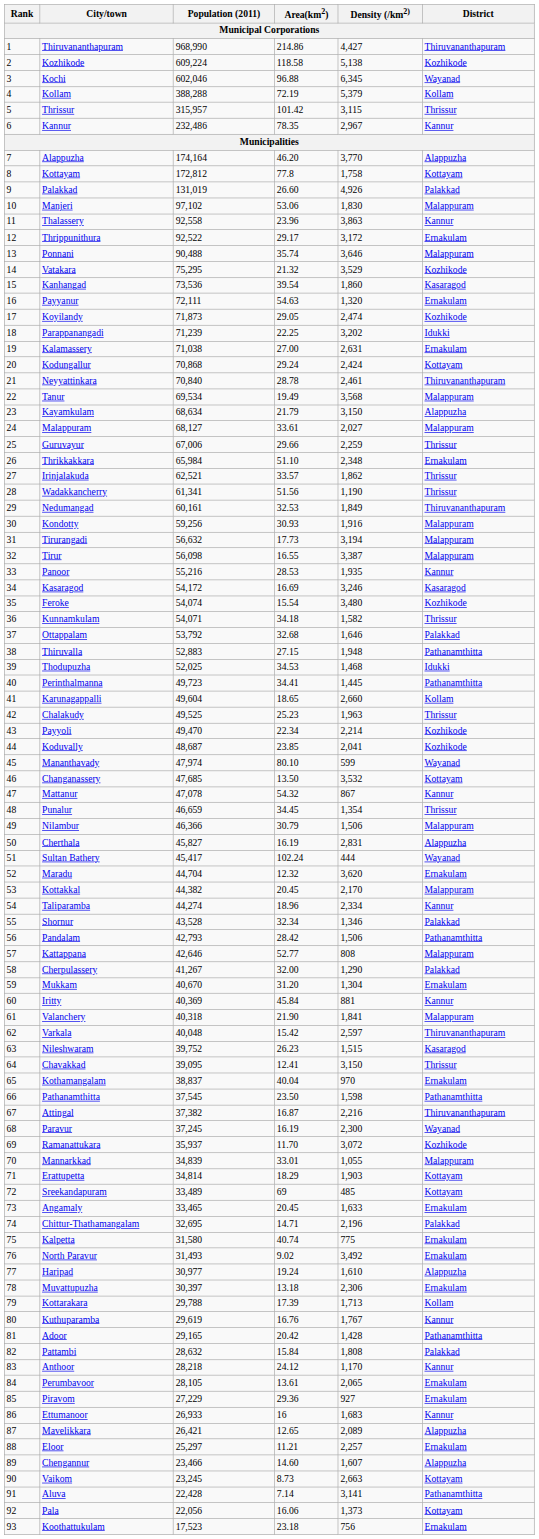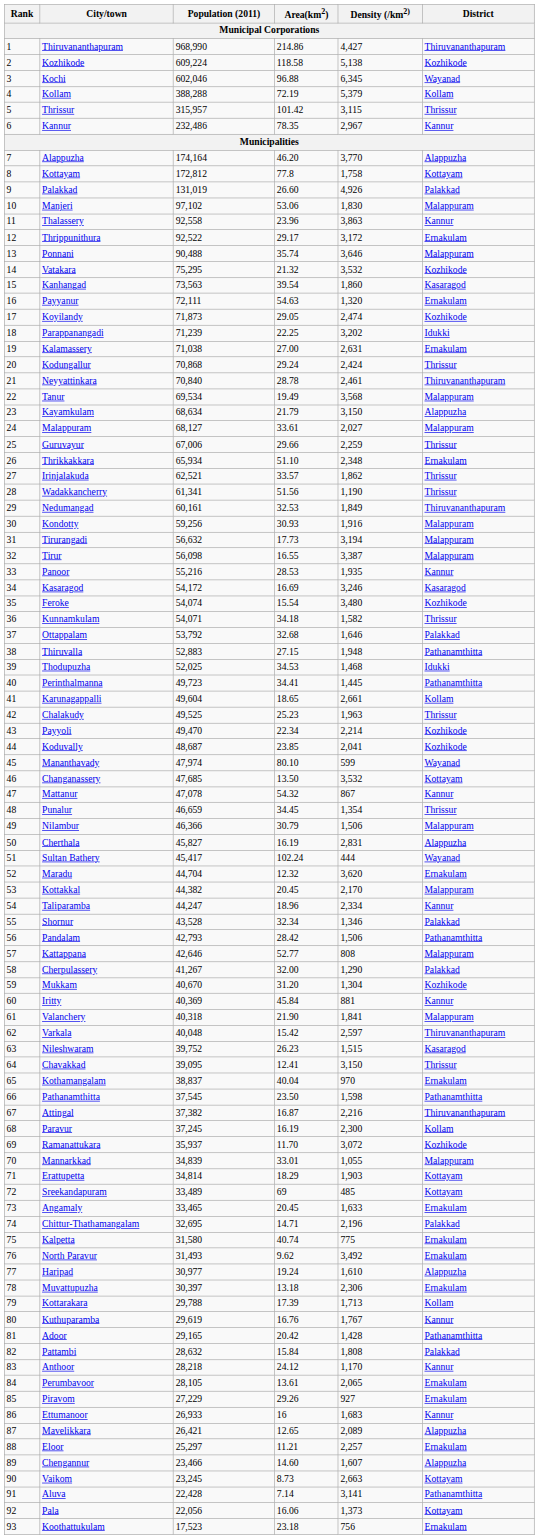Vatakara | Density (/km2): 3,529 -> 3,532
Kanhangad | Population (2011): 73,536 -> 73,563
Kodungallur | District: Kottayam -> Thrissur
Thrikkakkara | Population (2011): 65,984 -> 65,934
Karunagappalli | Density (/km2): 2,660 -> 2,661
Taliparamba | Population (2011): 44,274 -> 44,247
Mukkam | District: Ernakulam -> Kozhikode
Paravur | District: Wayanad -> Kollam
North Paravur | Area(km2): 9.02 -> 9.62
Piravom | Area(km2): 29.36 -> 29.26
